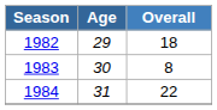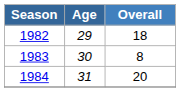1984 | Overall: 22 -> 20
